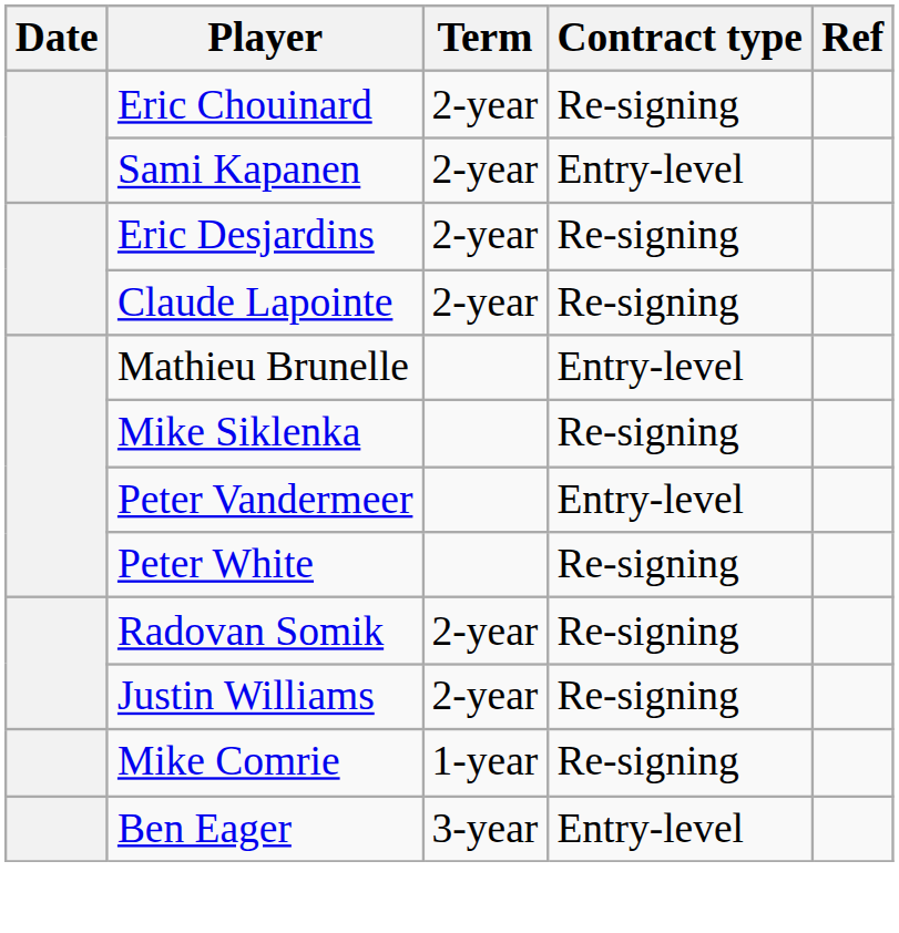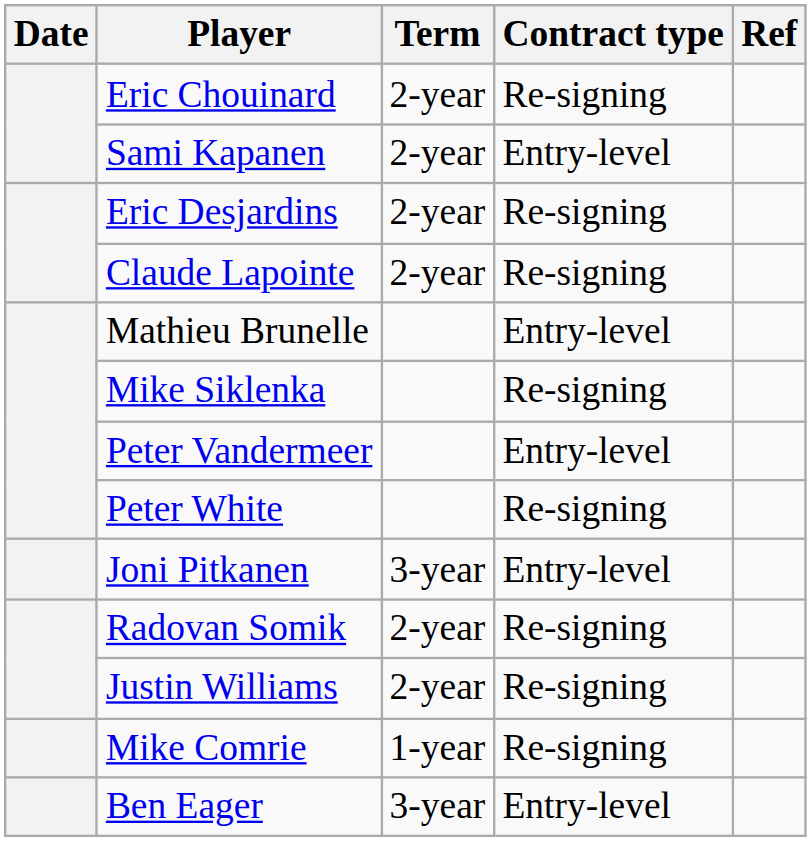+ row: Joni Pitkanen | 3-year | Entry-level
